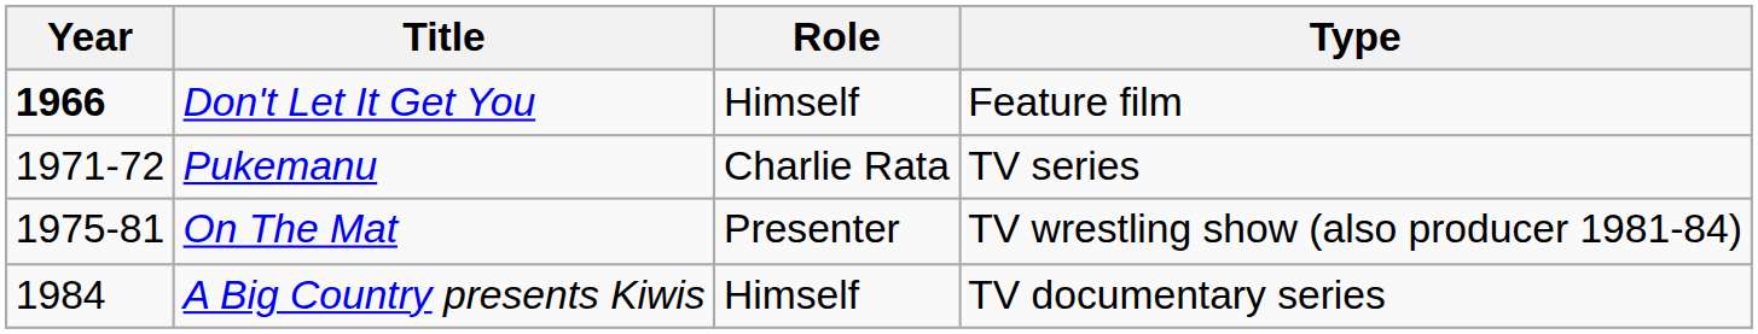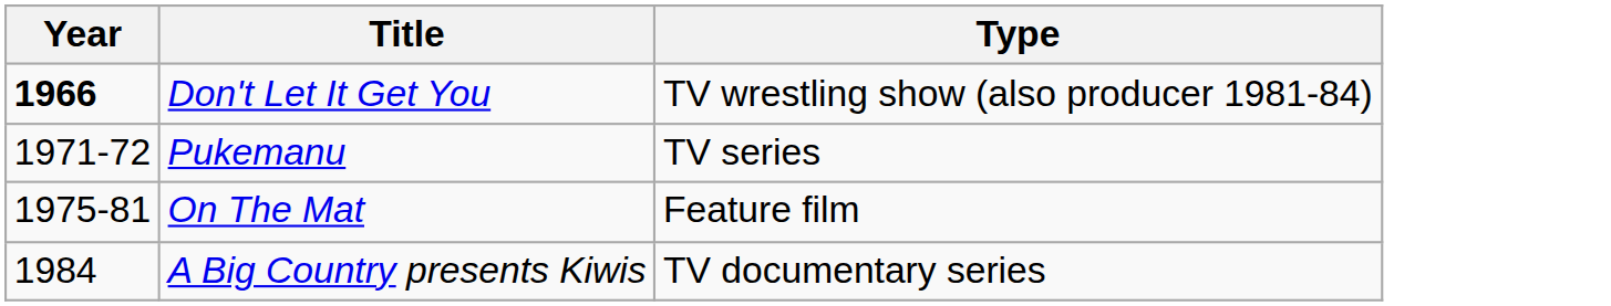- column: Role | Himself | Charlie Rata | Presenter | Himself
Don't Let It Get You | Type: Feature film -> TV wrestling show (also producer 1981-84)
On The Mat | Type: TV wrestling show (also producer 1981-84) -> Feature film
